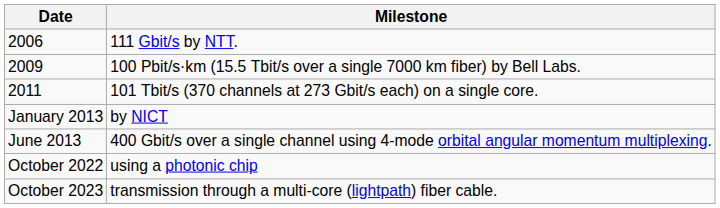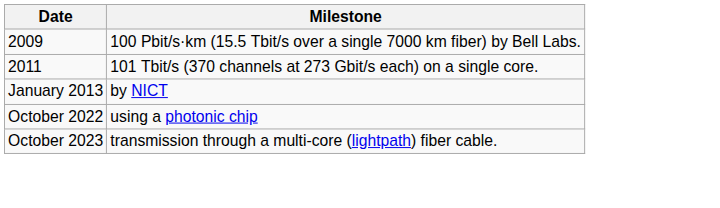- row: 2006 | 111 Gbit/s by NTT.
- row: June 2013 | 400 Gbit/s over a single channel using 4-mode orbital angular momentum multiplexing.
